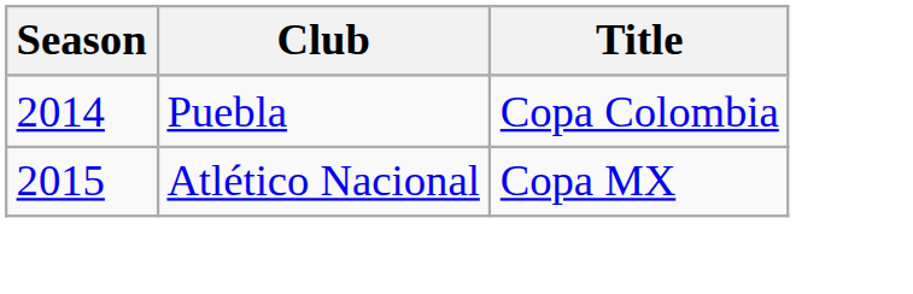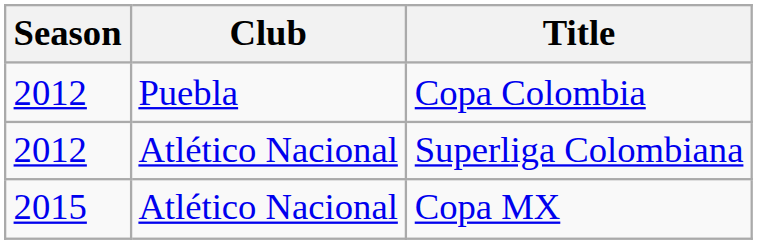Copa Colombia | Season: 2014 -> 2012
+ row: 2012 | Atlético Nacional | Superliga Colombiana
